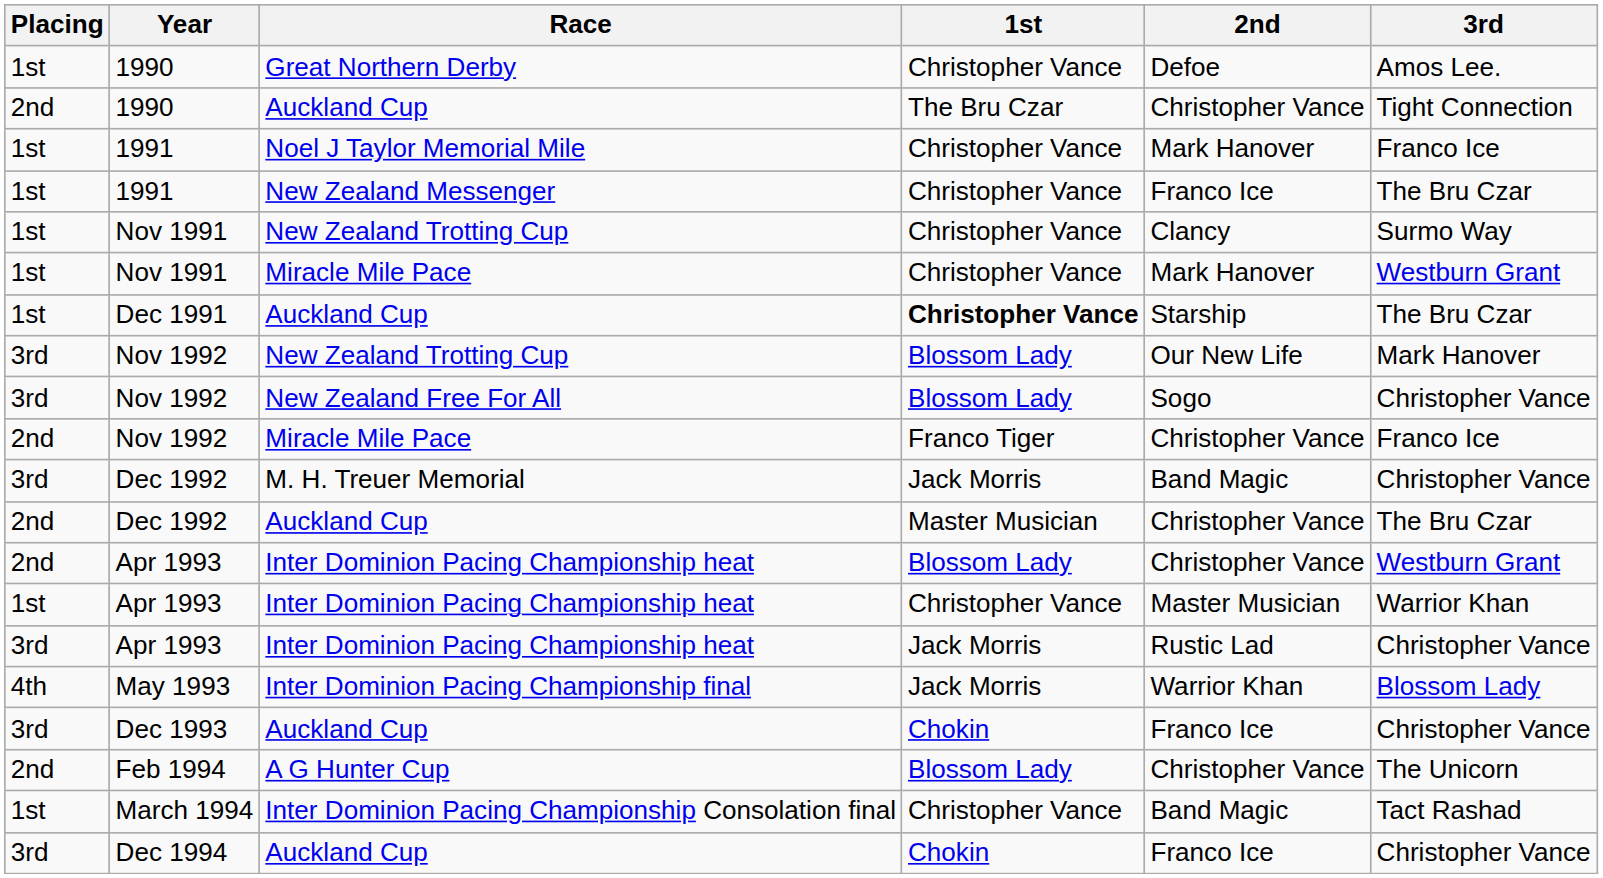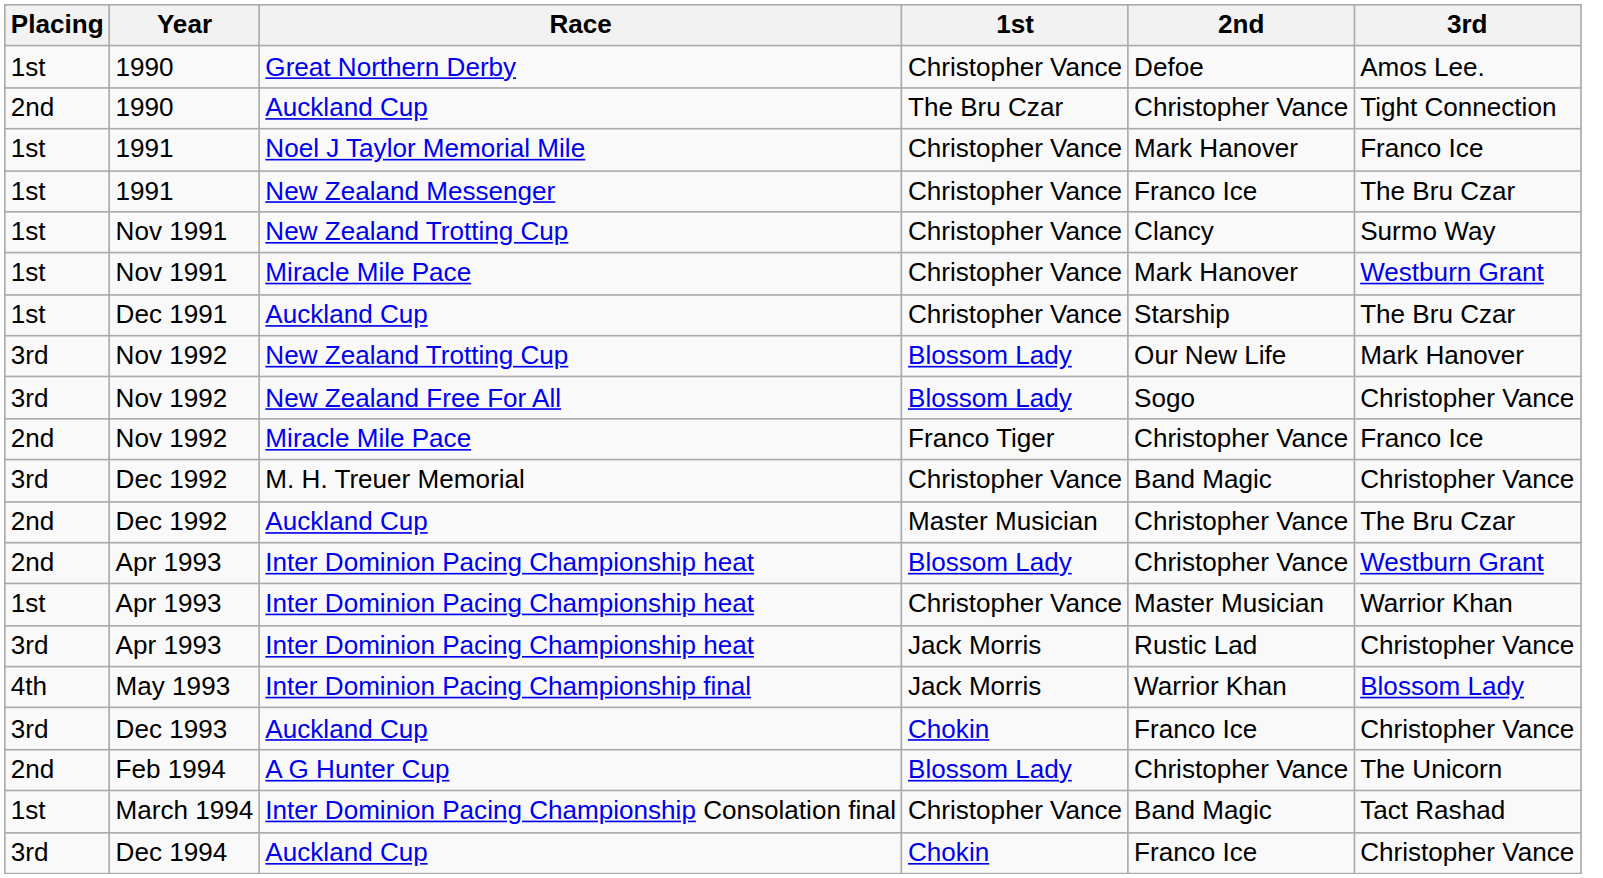Dec 1991 | 1st: bold -> normal
Dec 1992 / M. H. Treuer Memorial | 1st: Jack Morris -> Christopher Vance
